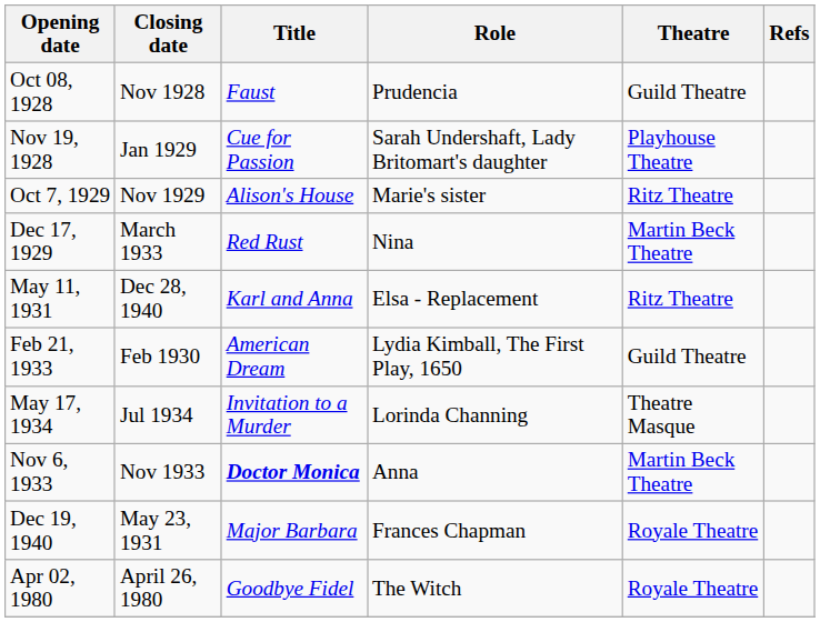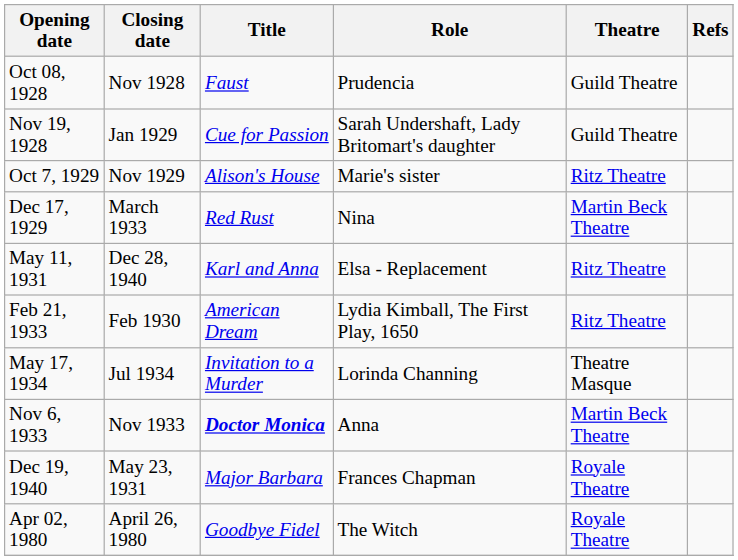Nov 19, 1928 | Theatre: Playhouse Theatre -> Guild Theatre
Feb 21, 1933 | Theatre: Guild Theatre -> Ritz Theatre
